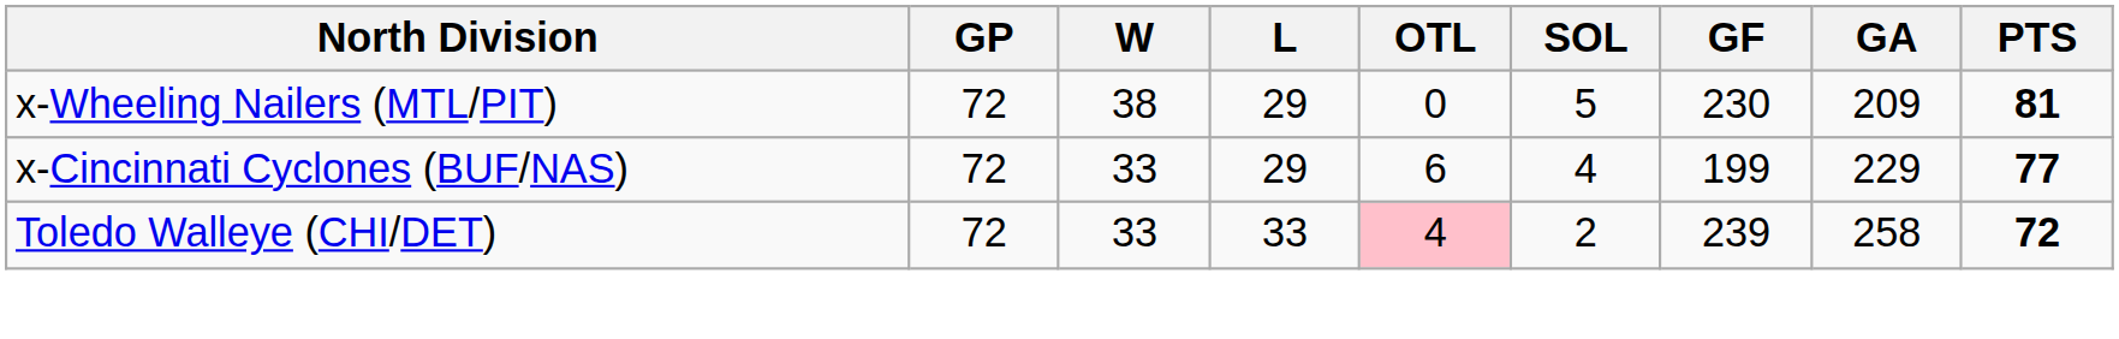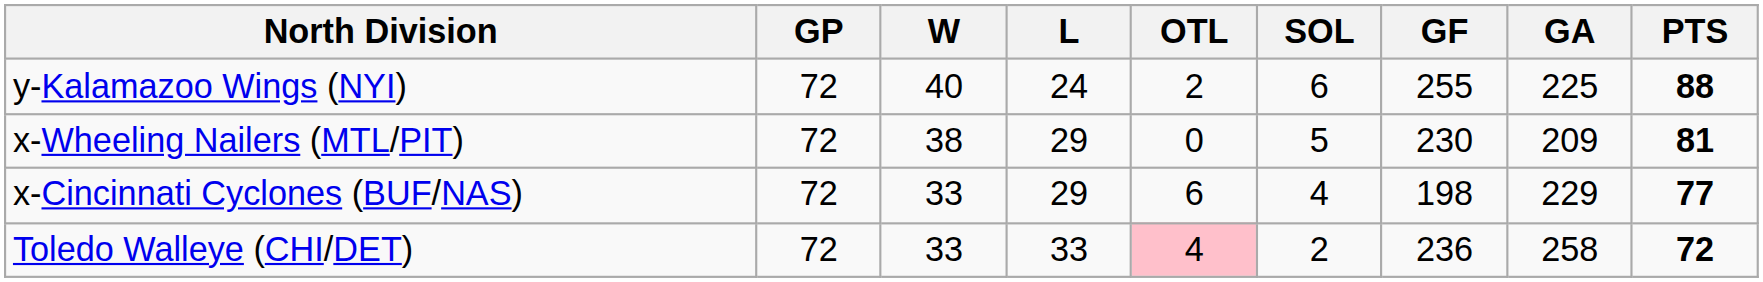+ row: y-Kalamazoo Wings (NYI) | 72 | 40 | 24 | 2 | 6 | 255 | 225 | 88
x-Cincinnati Cyclones (BUF/NAS) | GF: 199 -> 198
Toledo Walleye (CHI/DET) | GF: 239 -> 236
